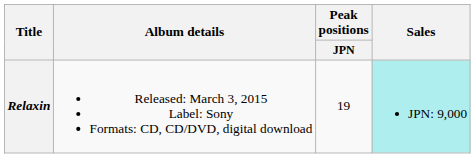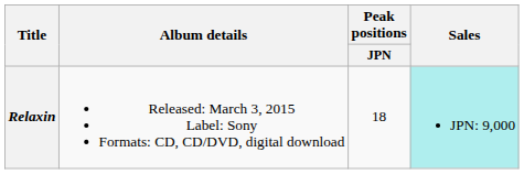Relaxin | Peak positions / JPN: 19 -> 18
